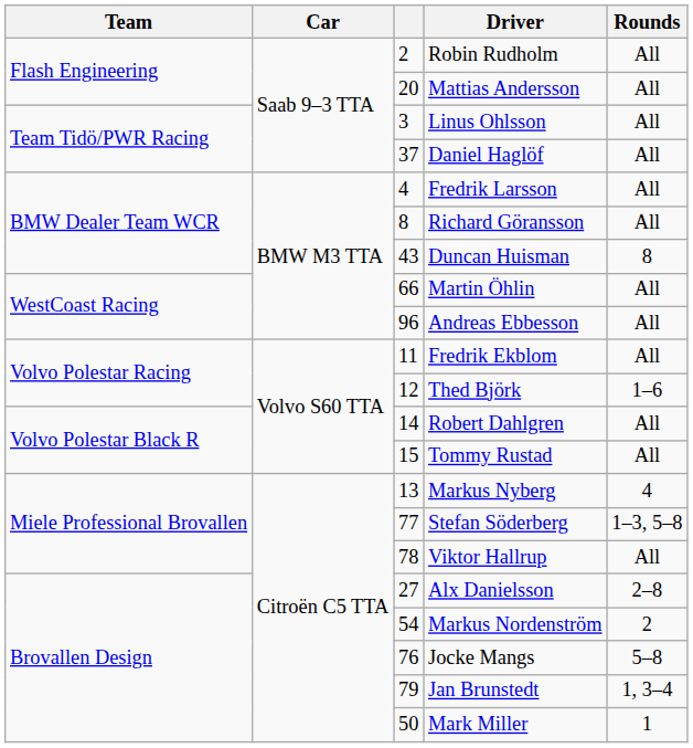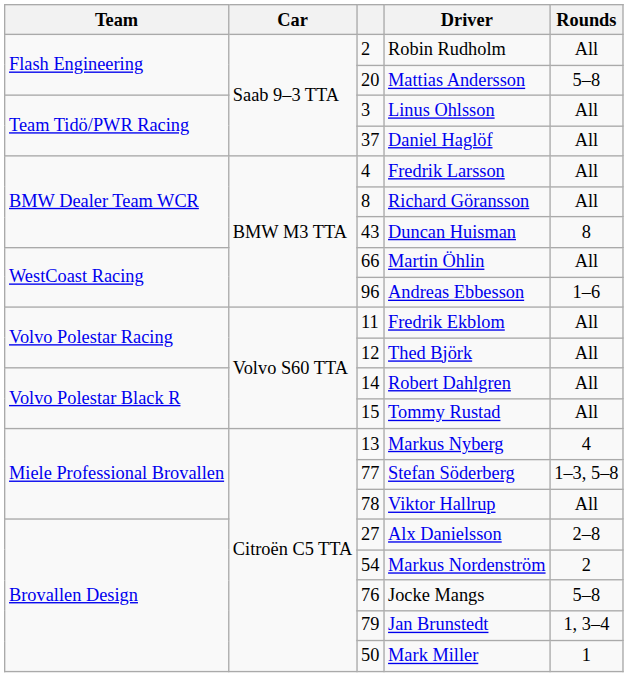Mattias Andersson | Rounds: All -> 5–8
Andreas Ebbesson | Rounds: All -> 1–6
Thed Björk | Rounds: 1–6 -> All
